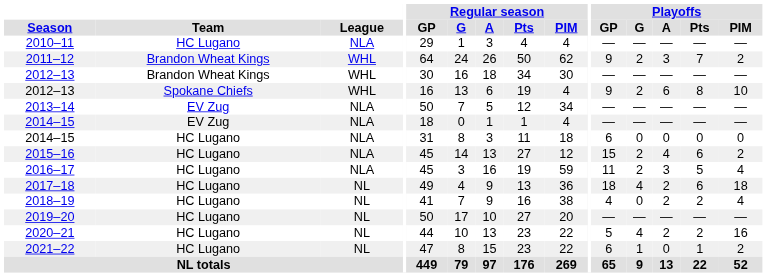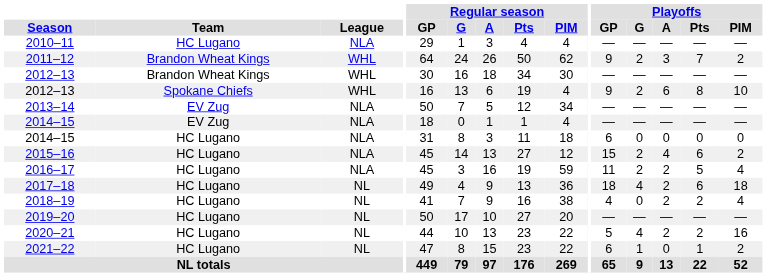2016–17 | Playoffs / A: 3 -> 2
